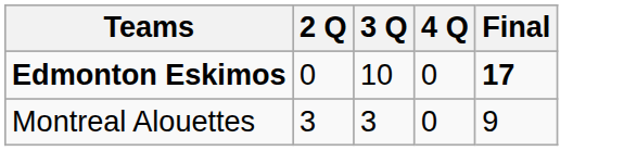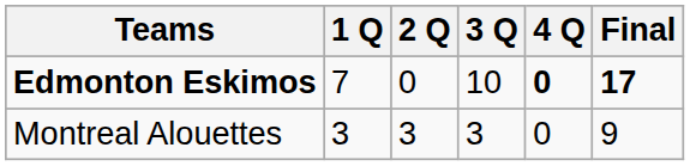+ column: 1 Q | 7 | 3
Edmonton Eskimos | 4 Q: normal -> bold
